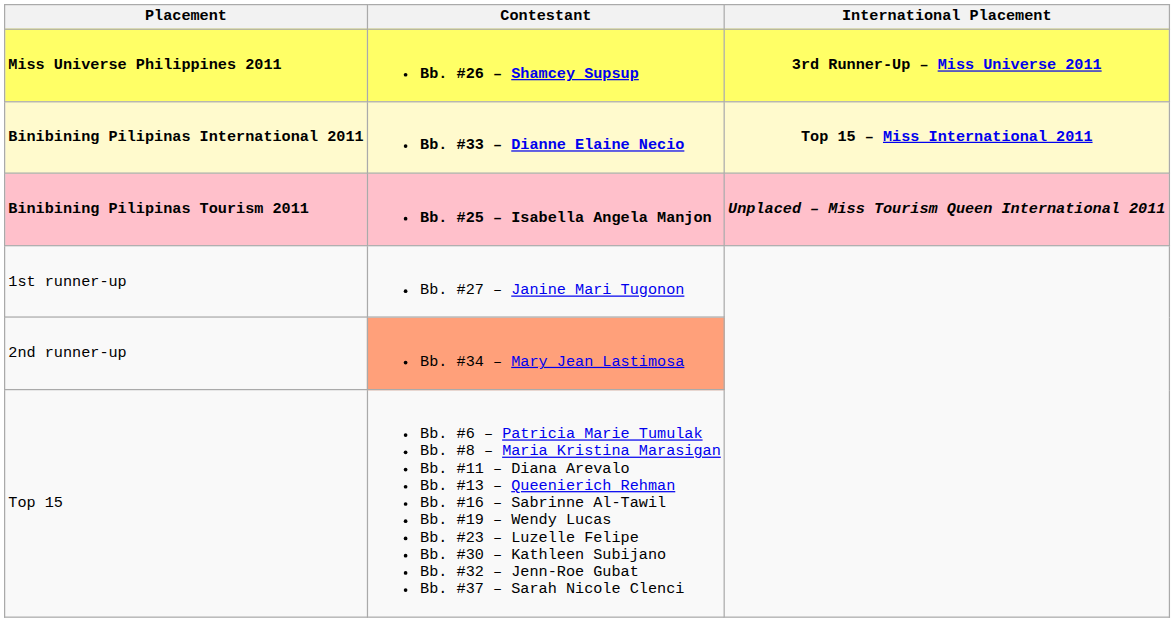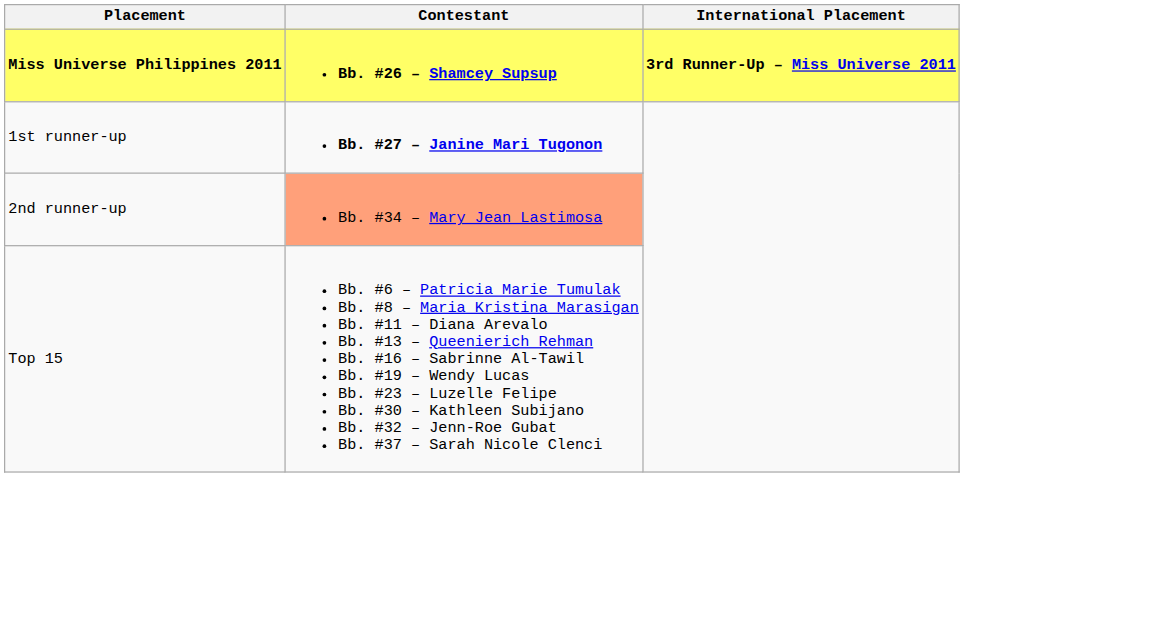- row: Binibining Pilipinas International 2011 | Bb. #33 – Dianne Elaine Necio | Top 15 – Miss International 2011
- row: Binibining Pilipinas Tourism 2011 | Bb. #25 – Isabella Angela Manjon | Unplaced – Miss Tourism Queen International 2011
1st runner-up | Contestant: normal -> bold
